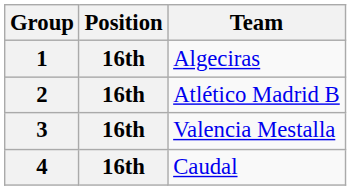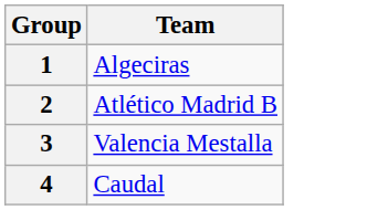- column: Position | 16th | 16th | 16th | 16th
